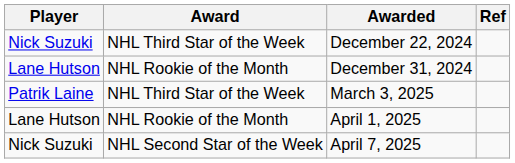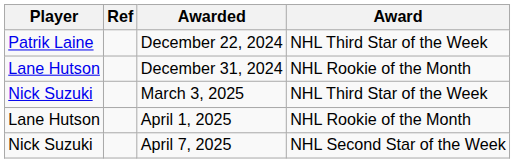columns swapped: Award <-> Ref
December 22, 2024 | Player: Nick Suzuki -> Patrik Laine
March 3, 2025 | Player: Patrik Laine -> Nick Suzuki
